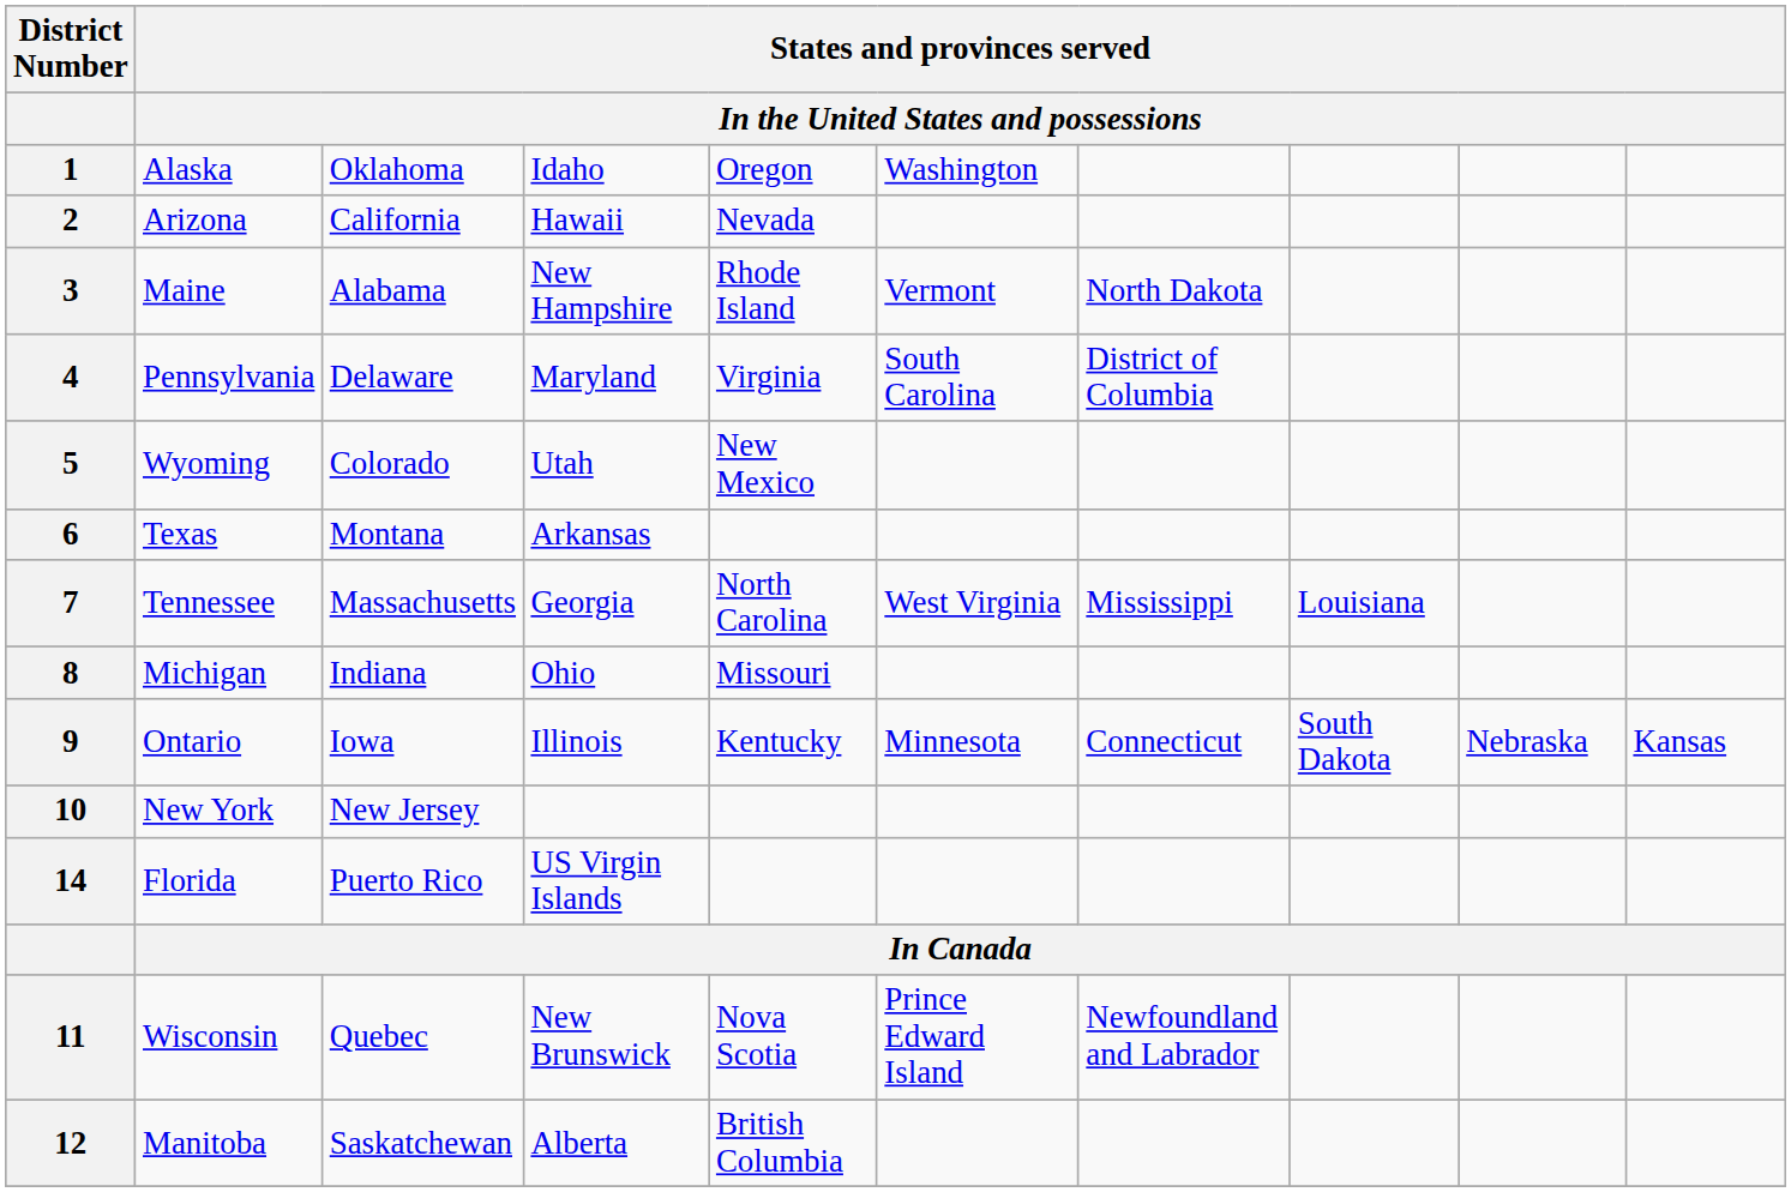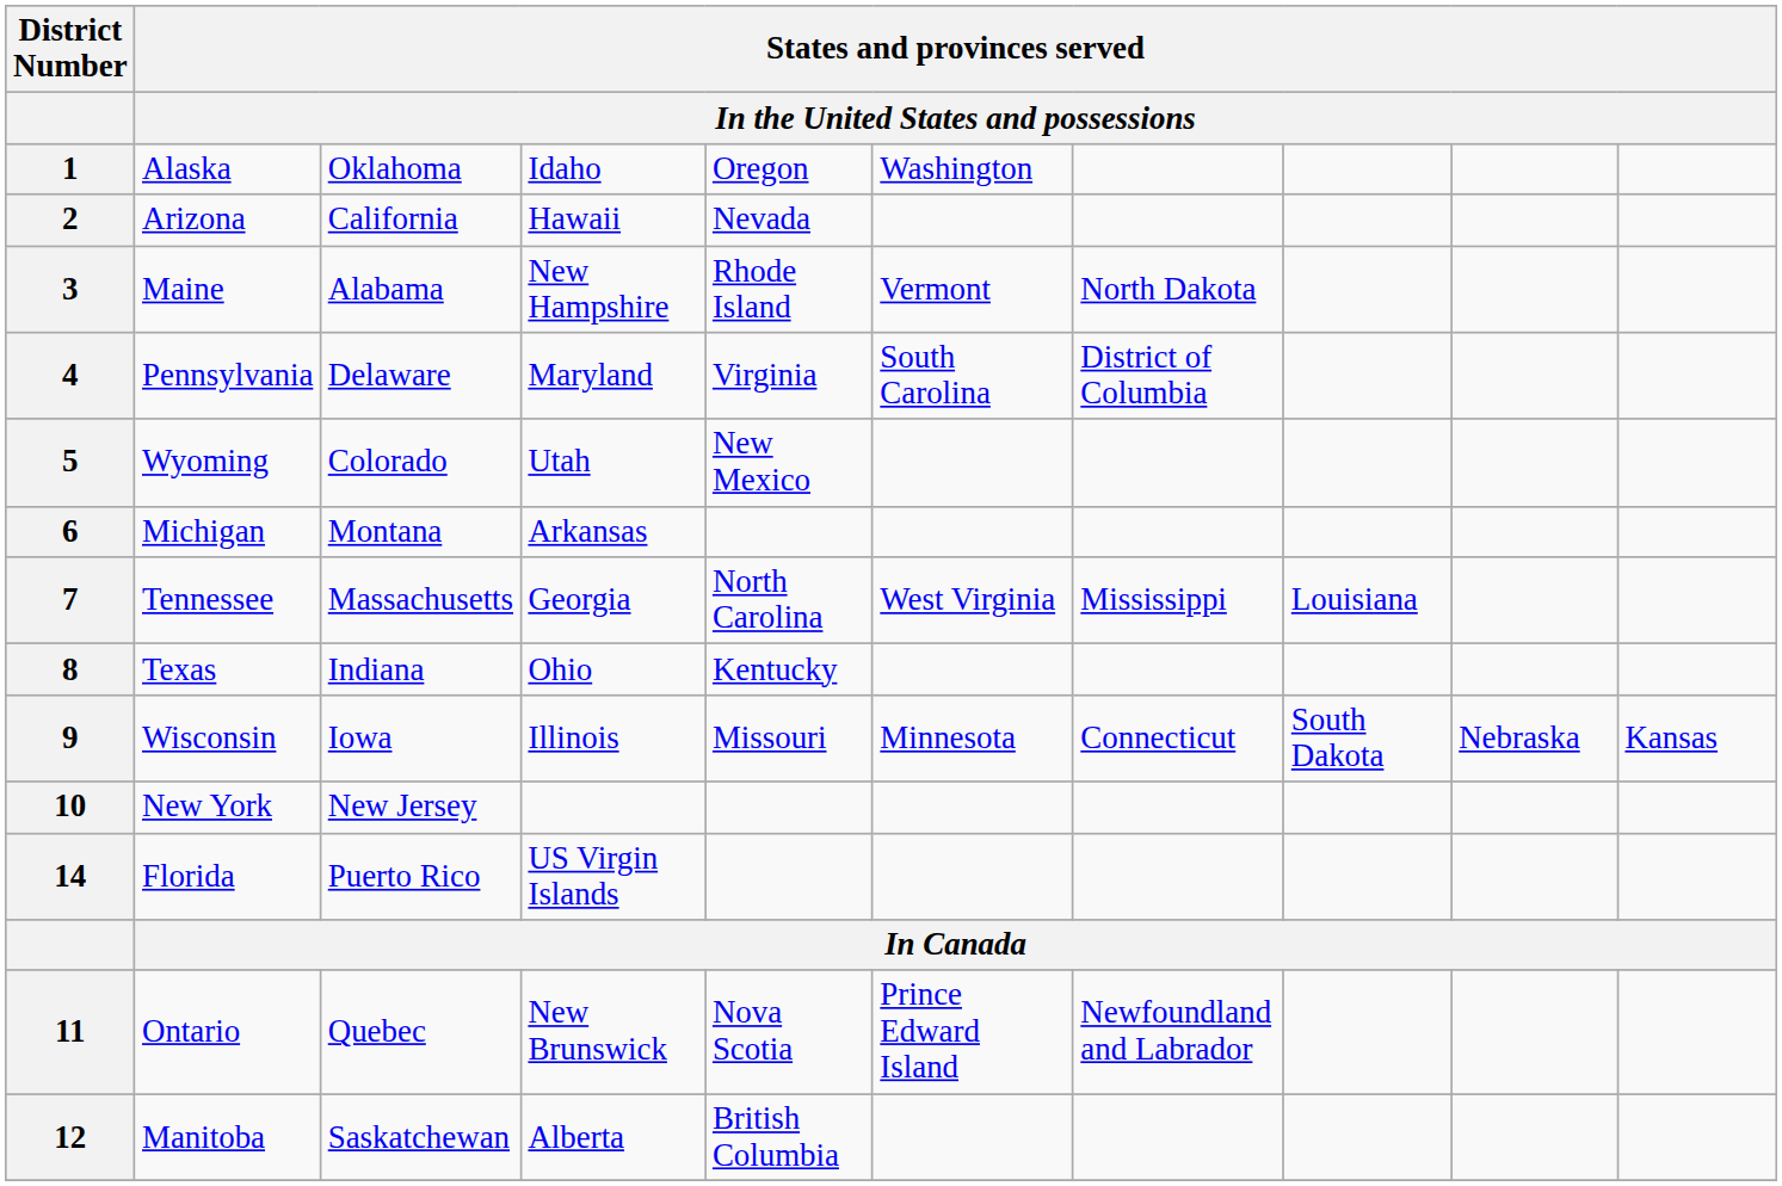6 | column 2: Texas -> Michigan
8 | column 2: Michigan -> Texas
8 | column 5: Missouri -> Kentucky
9 | column 2: Ontario -> Wisconsin
9 | column 5: Kentucky -> Missouri
11 | column 2: Wisconsin -> Ontario
